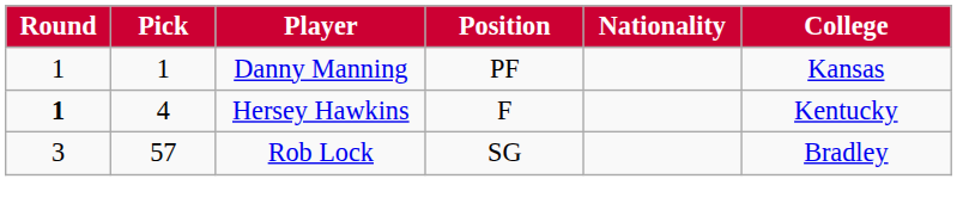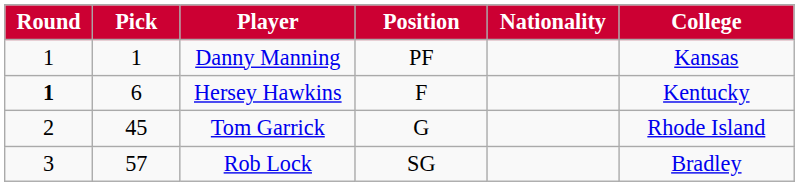Hersey Hawkins | Pick: 4 -> 6
+ row: 2 | 45 | Tom Garrick | G | Rhode Island
